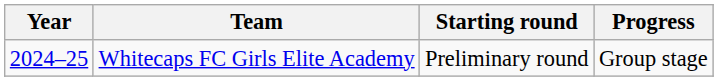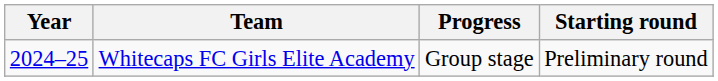columns swapped: Starting round <-> Progress
